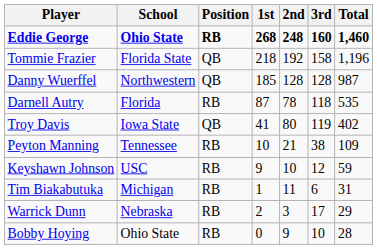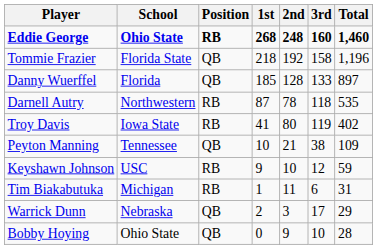Danny Wuerffel | School: Northwestern -> Florida
Danny Wuerffel | 3rd: 128 -> 133
Danny Wuerffel | Total: 987 -> 897
Darnell Autry | School: Florida -> Northwestern
Troy Davis | Position: QB -> RB
Peyton Manning | Position: RB -> QB
Warrick Dunn | Position: RB -> QB
Bobby Hoying | Position: RB -> QB
